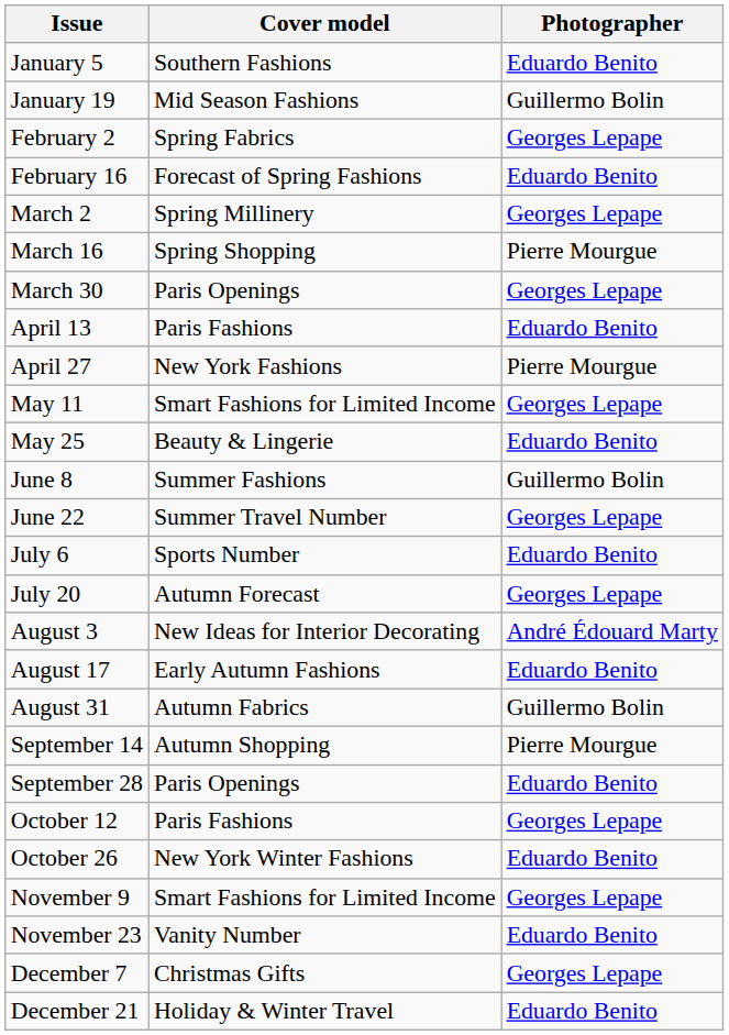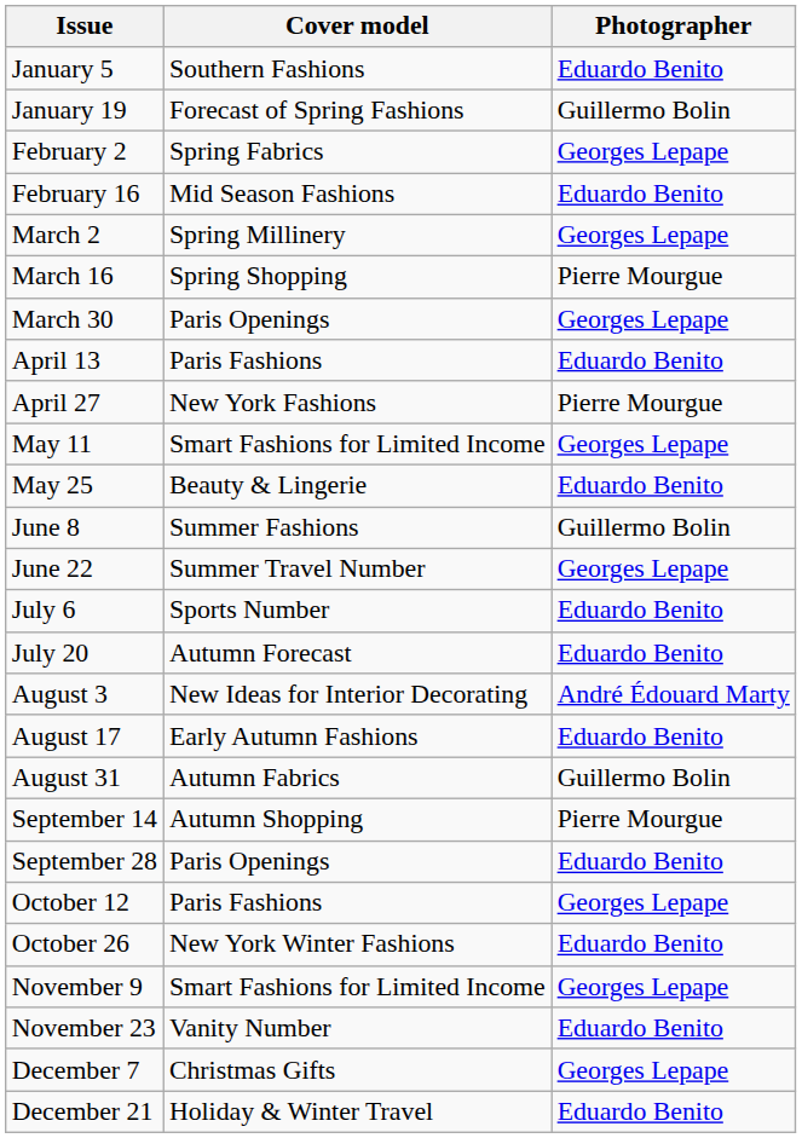January 19 | Cover model: Mid Season Fashions -> Forecast of Spring Fashions
February 16 | Cover model: Forecast of Spring Fashions -> Mid Season Fashions
July 20 | Photographer: Georges Lepape -> Eduardo Benito
